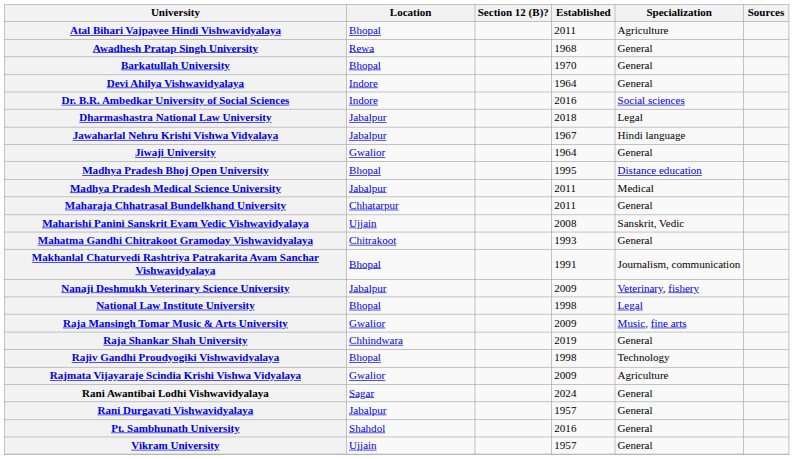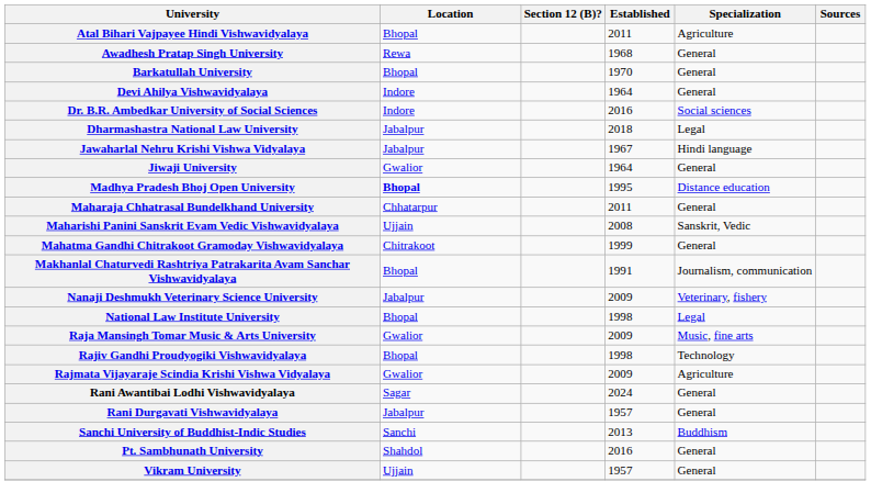Madhya Pradesh Bhoj Open University | Location: normal -> bold
- row: Madhya Pradesh Medical Science University | Jabalpur | 2011 | Medical
Mahatma Gandhi Chitrakoot Gramoday Vishwavidyalaya | Established: 1993 -> 1999
- row: Raja Shankar Shah University | Chhindwara | 2019 | General
+ row: Sanchi University of Buddhist-Indic Studies | Sanchi | 2013 | Buddhism
